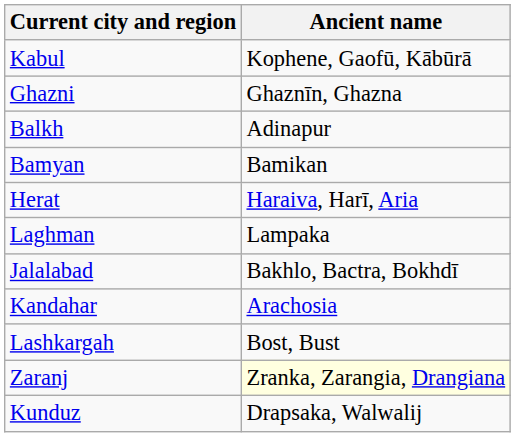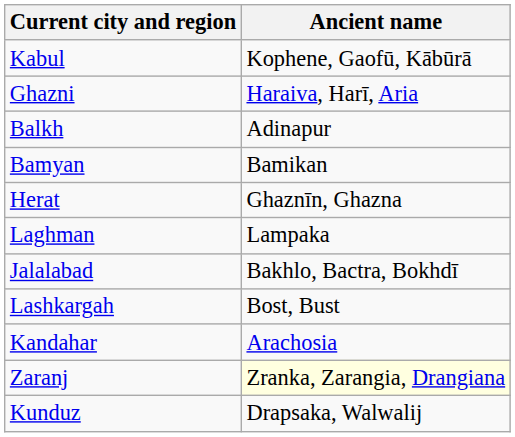Ghazni | Ancient name: Ghaznīn, Ghazna -> Haraiva, Harī, Aria
Herat | Ancient name: Haraiva, Harī, Aria -> Ghaznīn, Ghazna
rows swapped: Kandahar <-> Lashkargah
